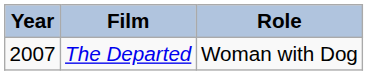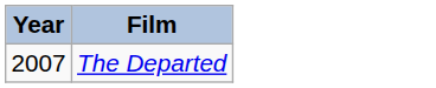- column: Role | Woman with Dog
